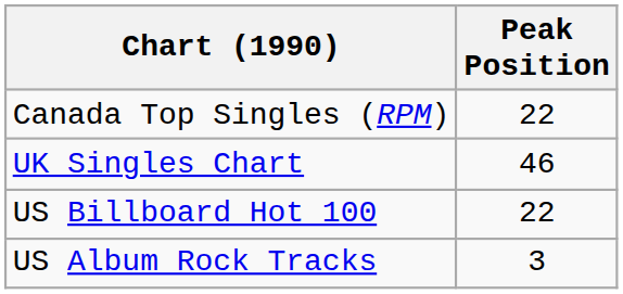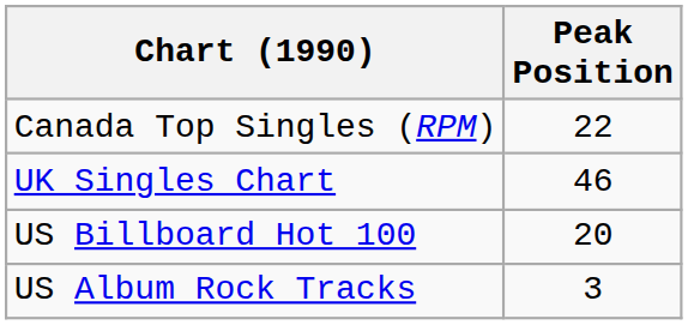US Billboard Hot 100 | Peak Position: 22 -> 20
